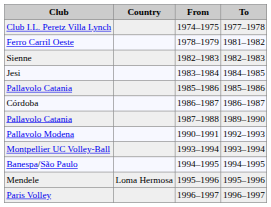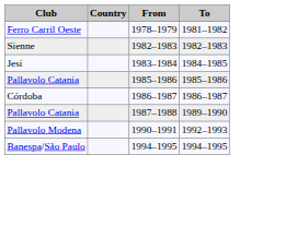- row: Club I.L. Peretz Villa Lynch | 1974–1975 | 1977–1978
- row: Montpellier UC Volley-Ball | 1993–1994 | 1993–1994
- row: Mendele | Loma Hermosa | 1995–1996 | 1995–1996
- row: Paris Volley | 1996–1997 | 1996–1997
